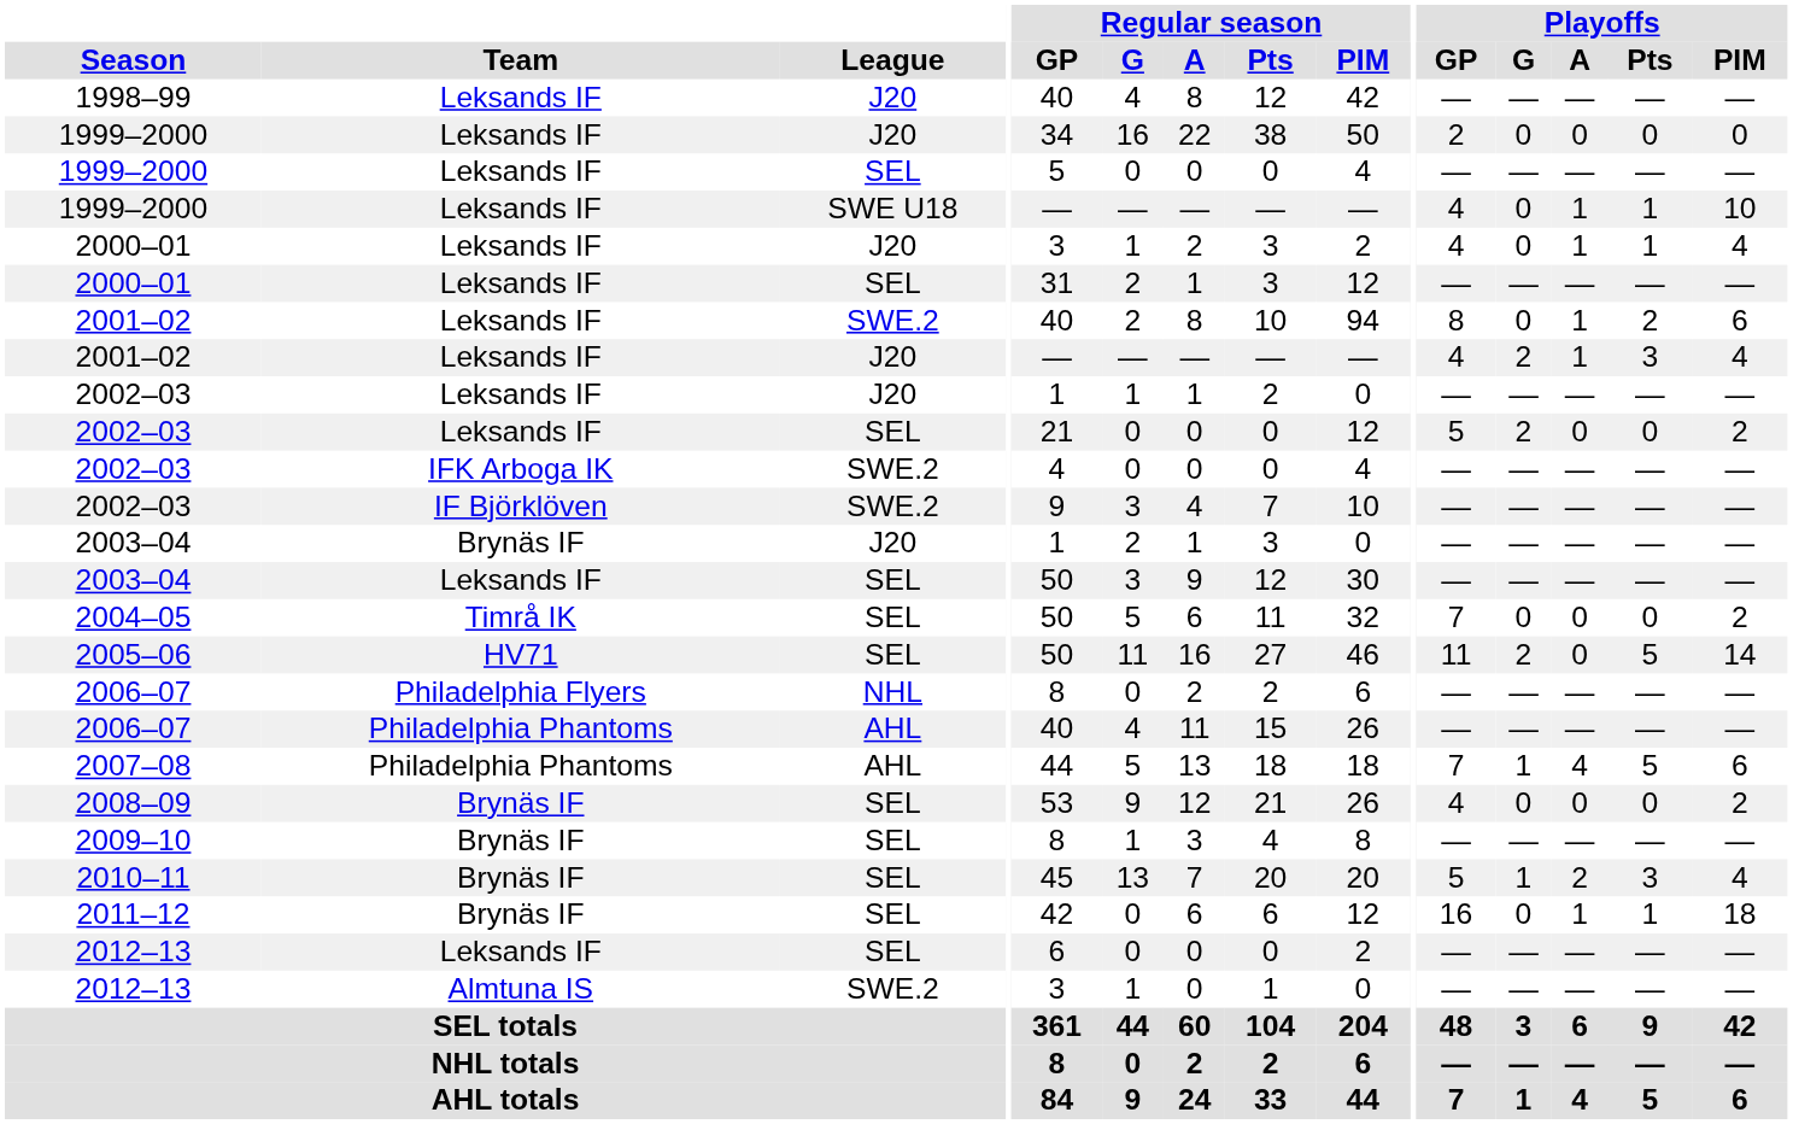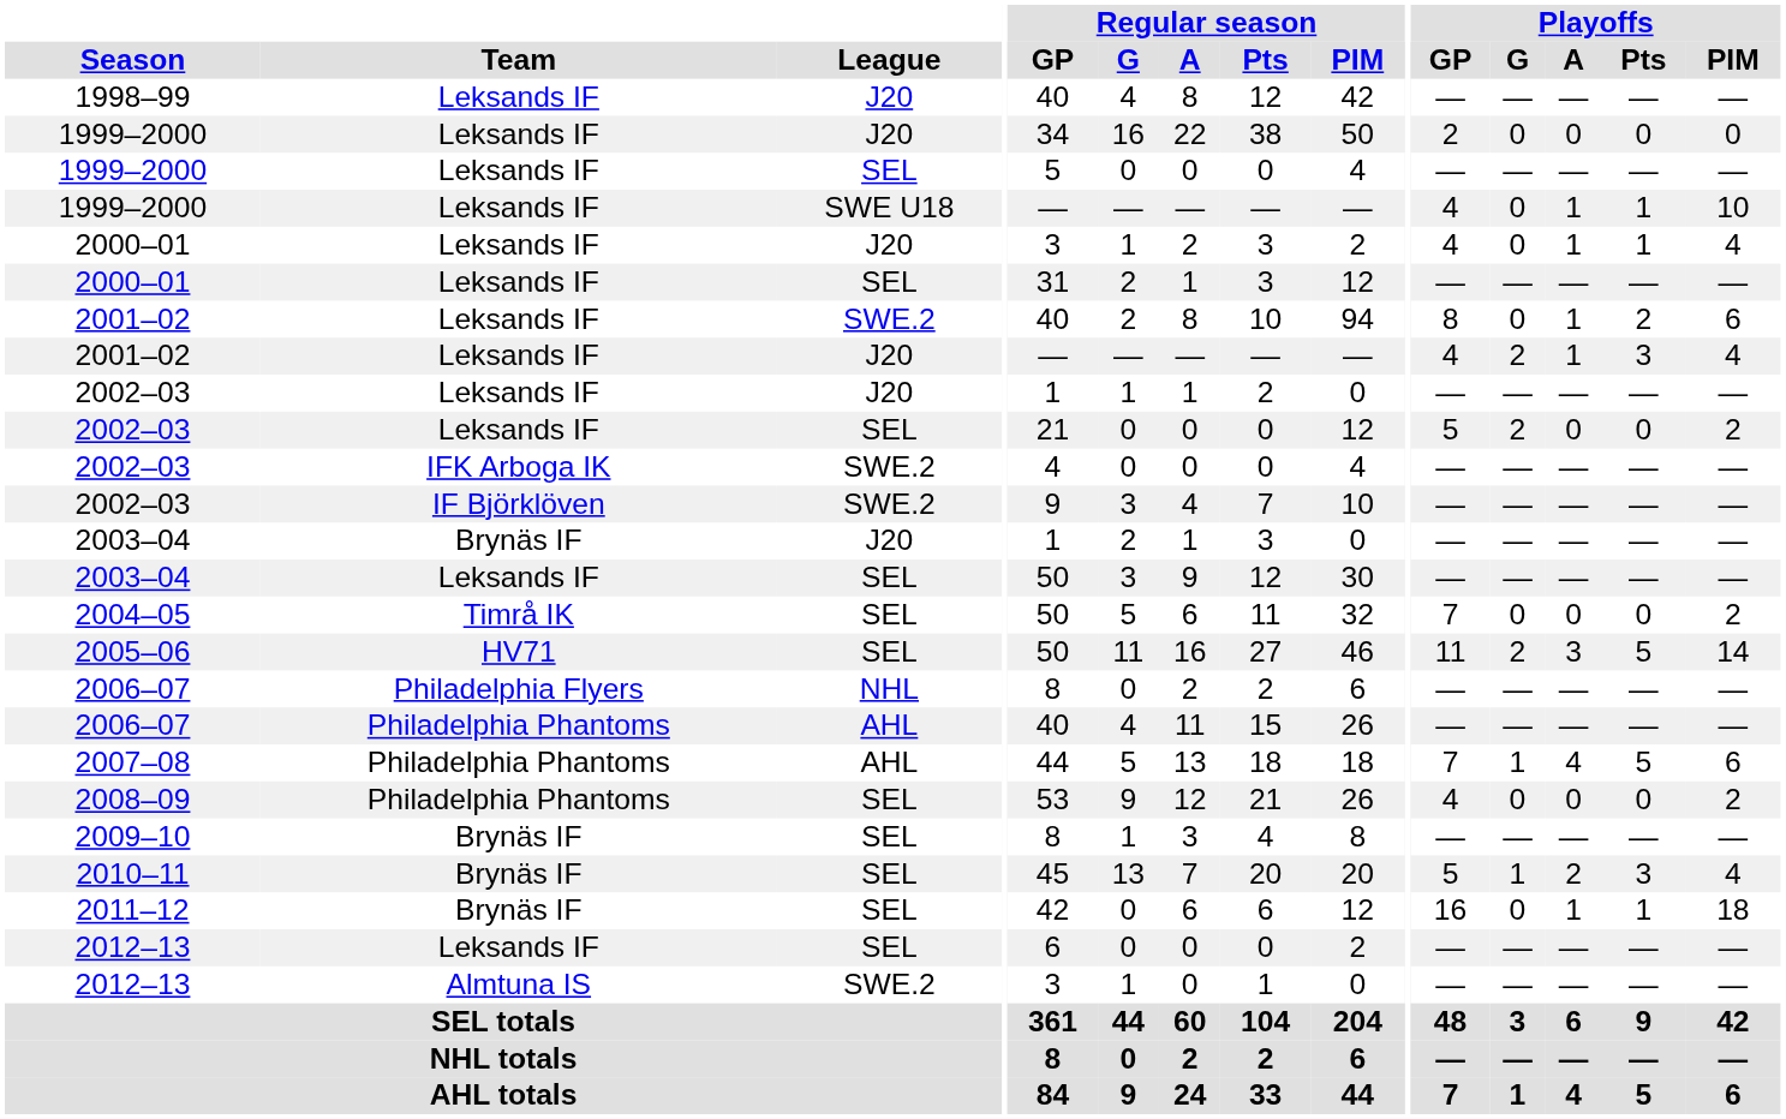2005–06 | Playoffs / A: 0 -> 3
2008–09 | Team: Brynäs IF -> Philadelphia Phantoms
